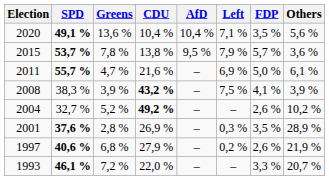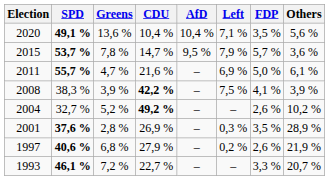2015 | CDU: 13,8 % -> 14,7 %
2008 | CDU: 43,2 % -> 42,2 %
1993 | CDU: 22,0 % -> 22,7 %
